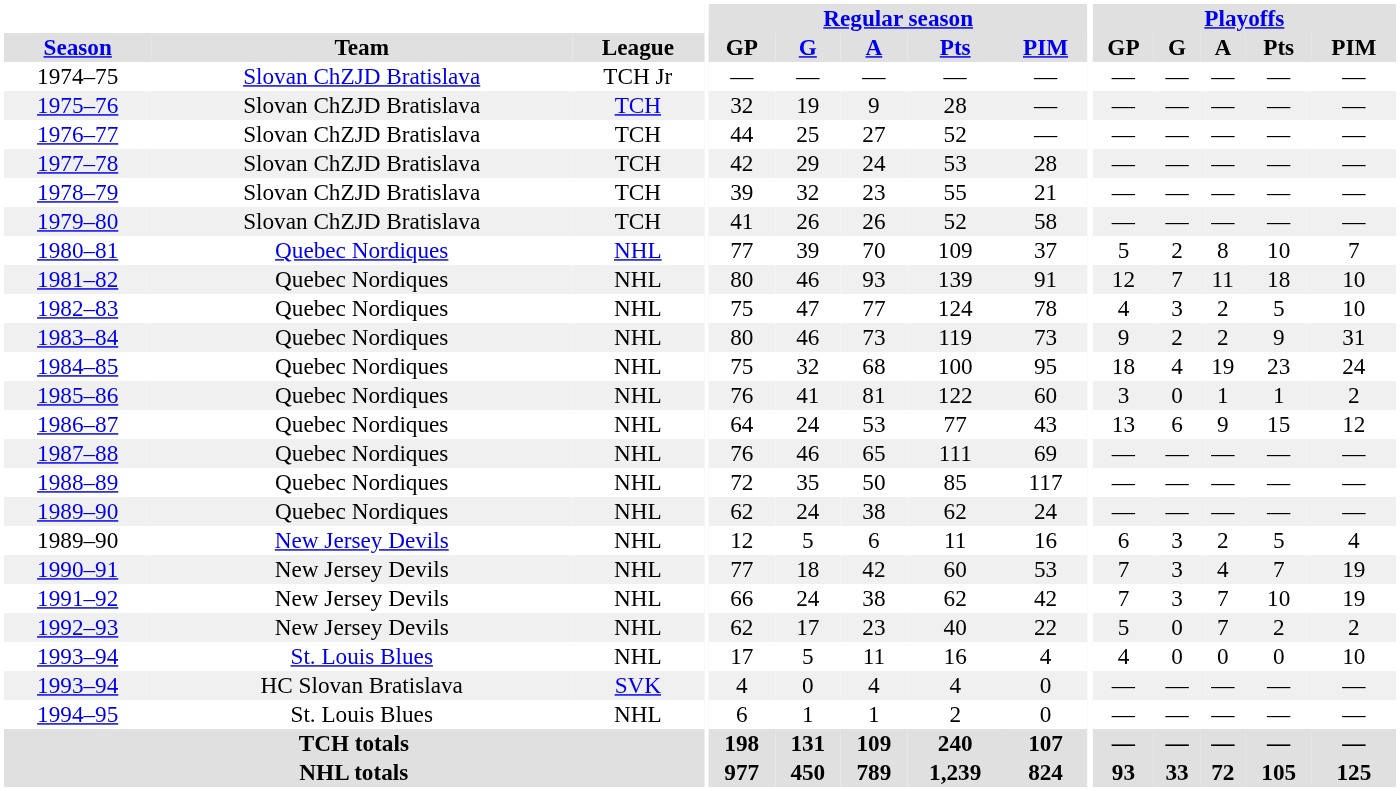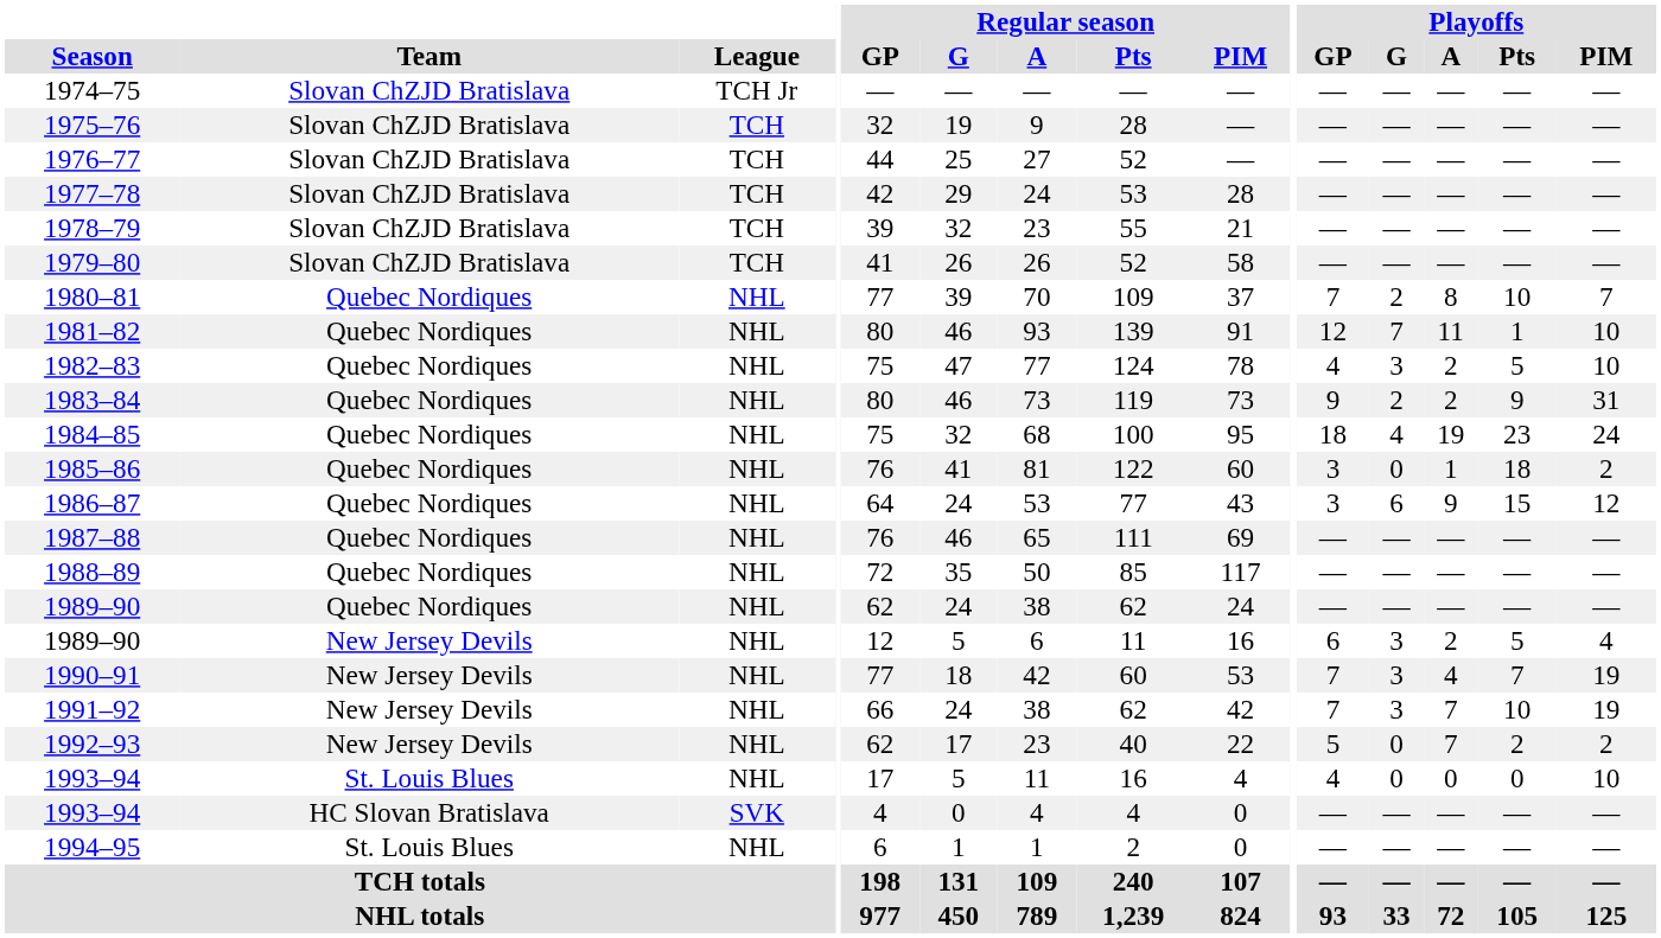1980–81 | Playoffs / GP: 5 -> 7
1981–82 | Playoffs / Pts: 18 -> 1
1985–86 | Playoffs / Pts: 1 -> 18
1986–87 | Playoffs / GP: 13 -> 3
